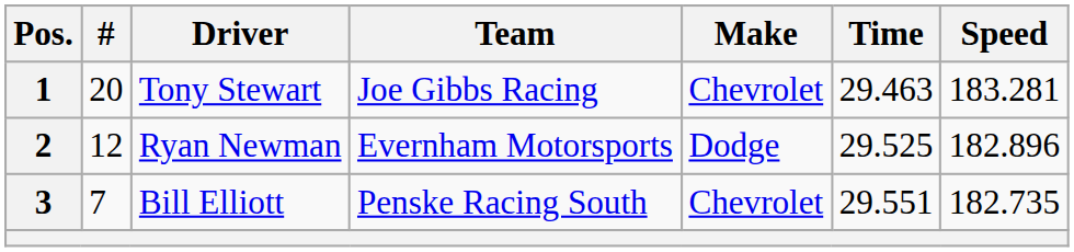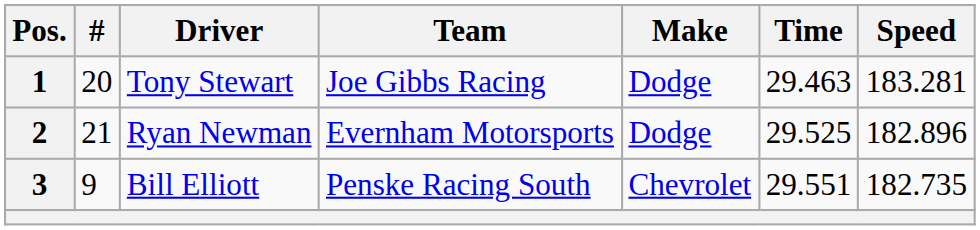1 | Make: Chevrolet -> Dodge
2 | #: 12 -> 21
3 | #: 7 -> 9
